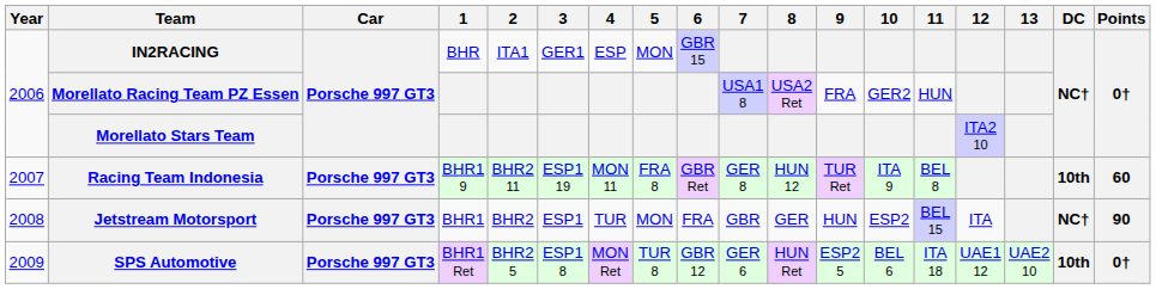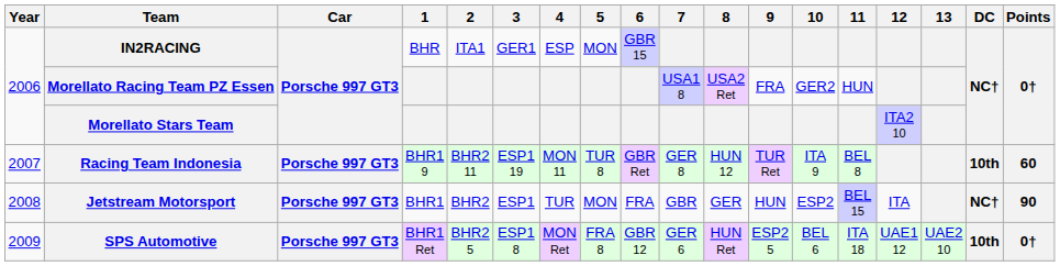Racing Team Indonesia | 5: FRA 8 -> TUR 8
SPS Automotive | 5: TUR 8 -> FRA 8
